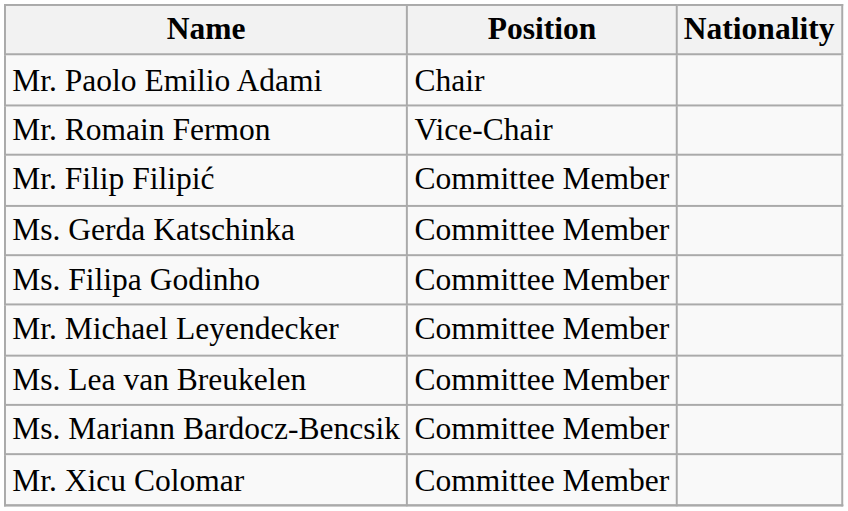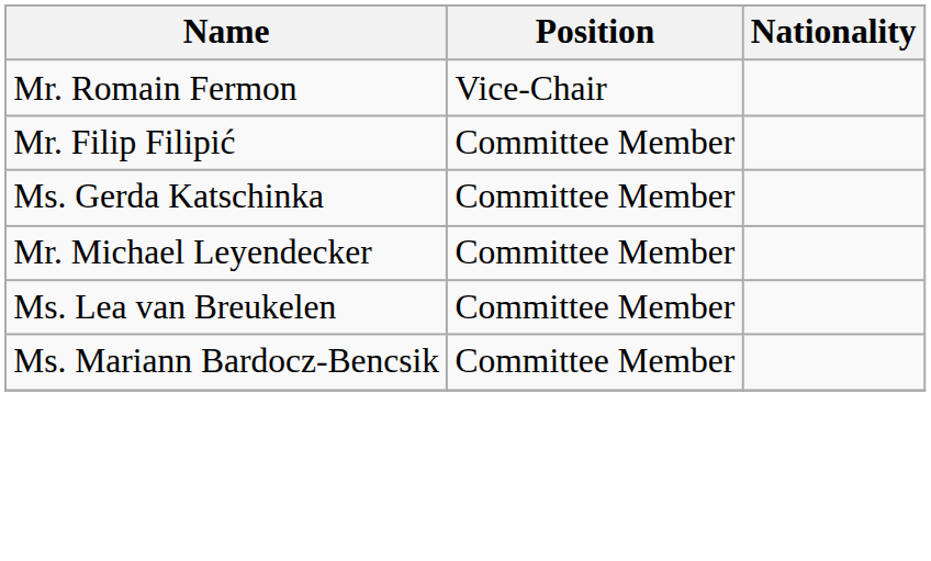- row: Mr. Paolo Emilio Adami | Chair
- row: Ms. Filipa Godinho | Committee Member
- row: Mr. Xicu Colomar | Committee Member
